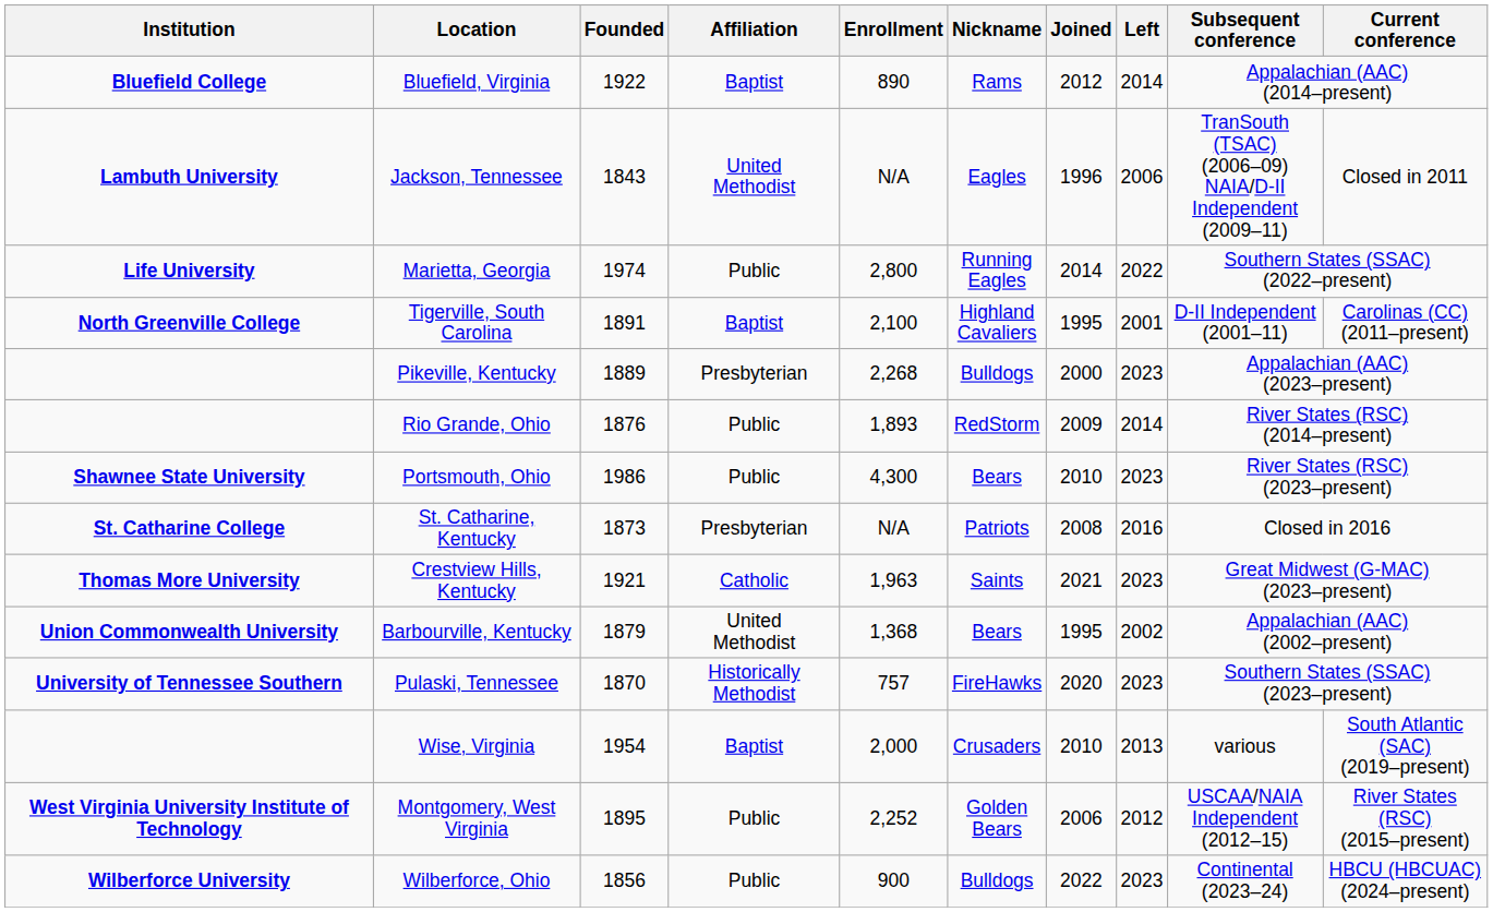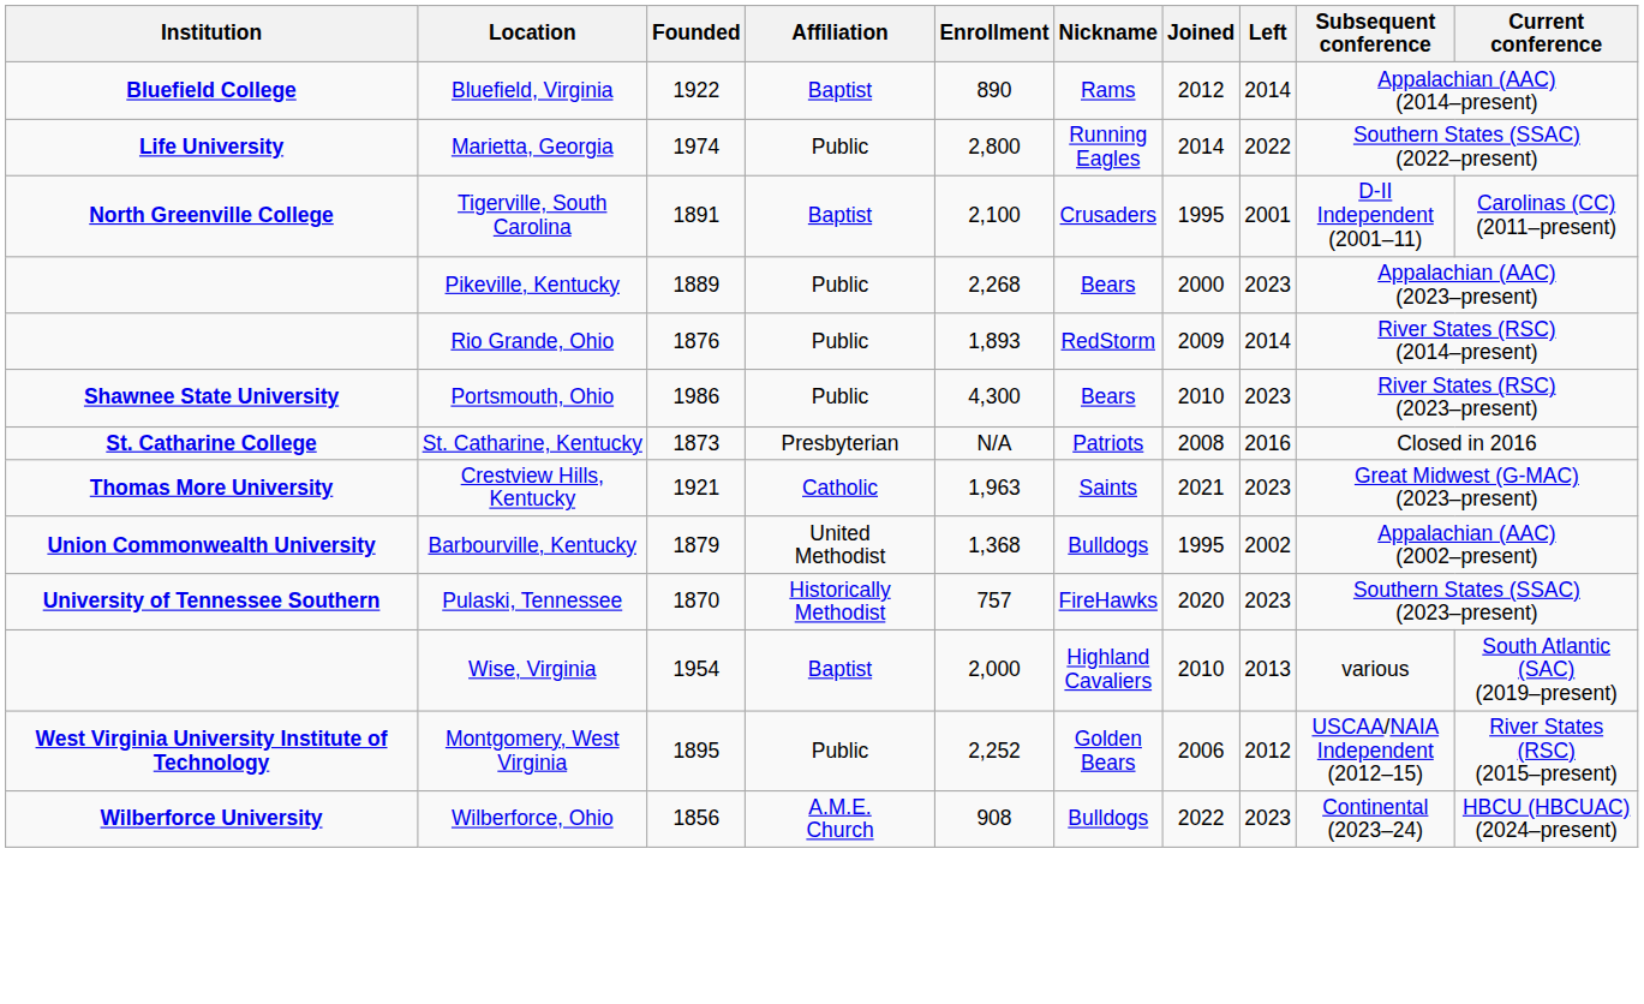- row: Lambuth University | Jackson, Tennessee | 1843 | United Methodist | N/A | Eagles | 1996 | 2006 | TranSouth (TSAC) (2006–09) NAIA/D-II Independent (2009–11) | Closed in 2011
Tigerville, South Carolina | Nickname: Highland Cavaliers -> Crusaders
Pikeville, Kentucky | Affiliation: Presbyterian -> Public
Pikeville, Kentucky | Nickname: Bulldogs -> Bears
Barbourville, Kentucky | Nickname: Bears -> Bulldogs
Wise, Virginia | Nickname: Crusaders -> Highland Cavaliers
Wilberforce, Ohio | Affiliation: Public -> A.M.E. Church
Wilberforce, Ohio | Enrollment: 900 -> 908
